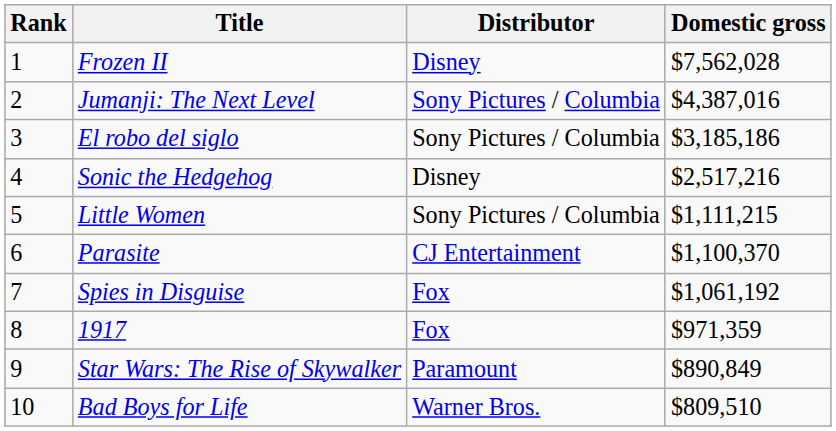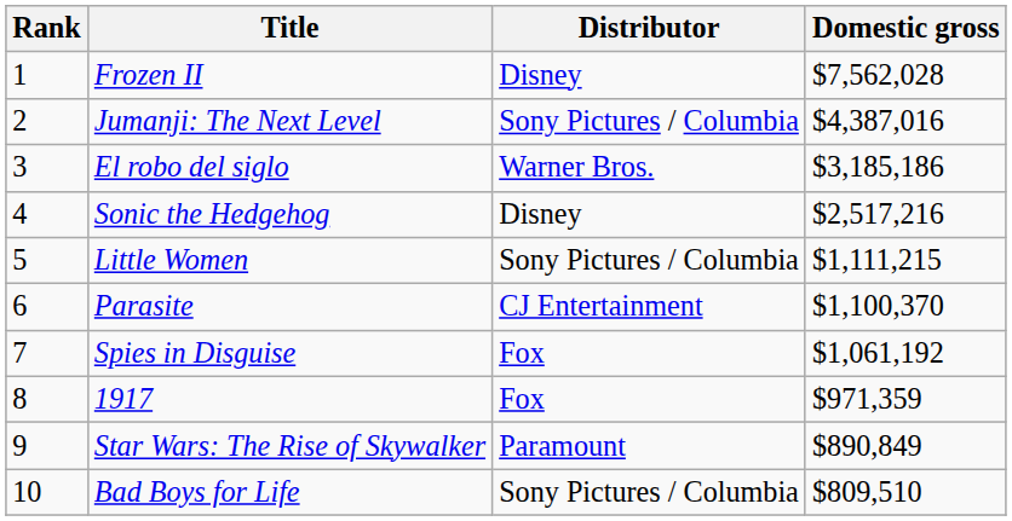El robo del siglo | Distributor: Sony Pictures / Columbia -> Warner Bros.
Bad Boys for Life | Distributor: Warner Bros. -> Sony Pictures / Columbia
